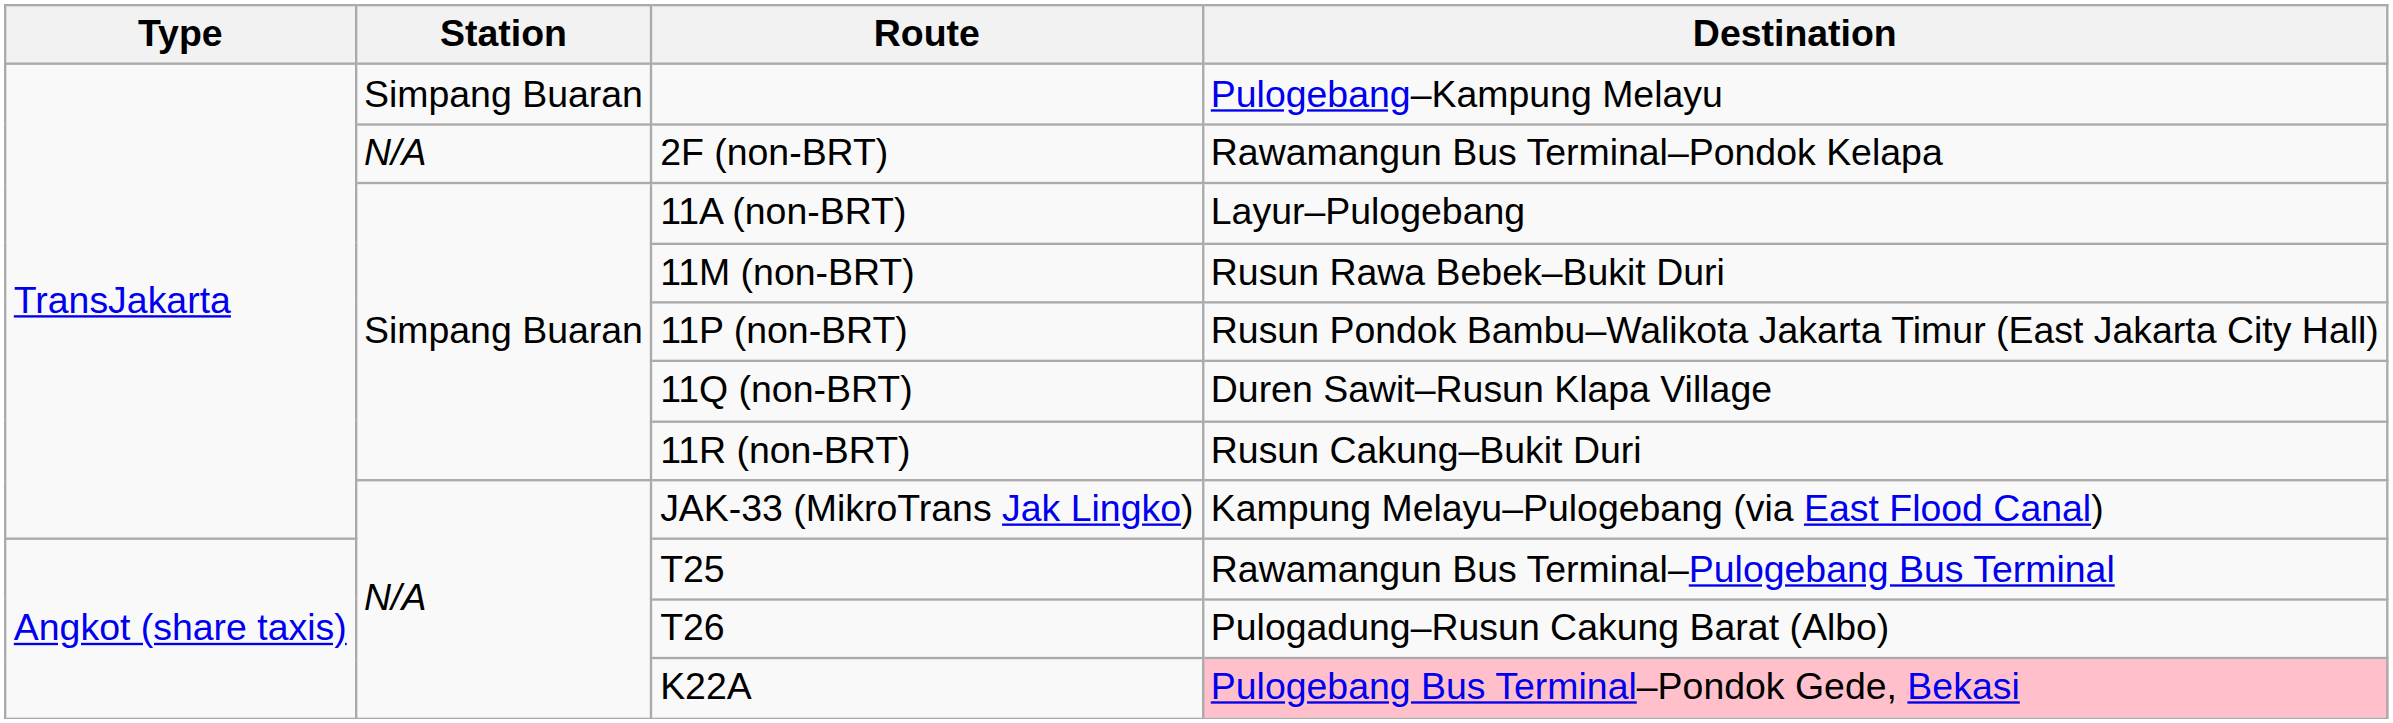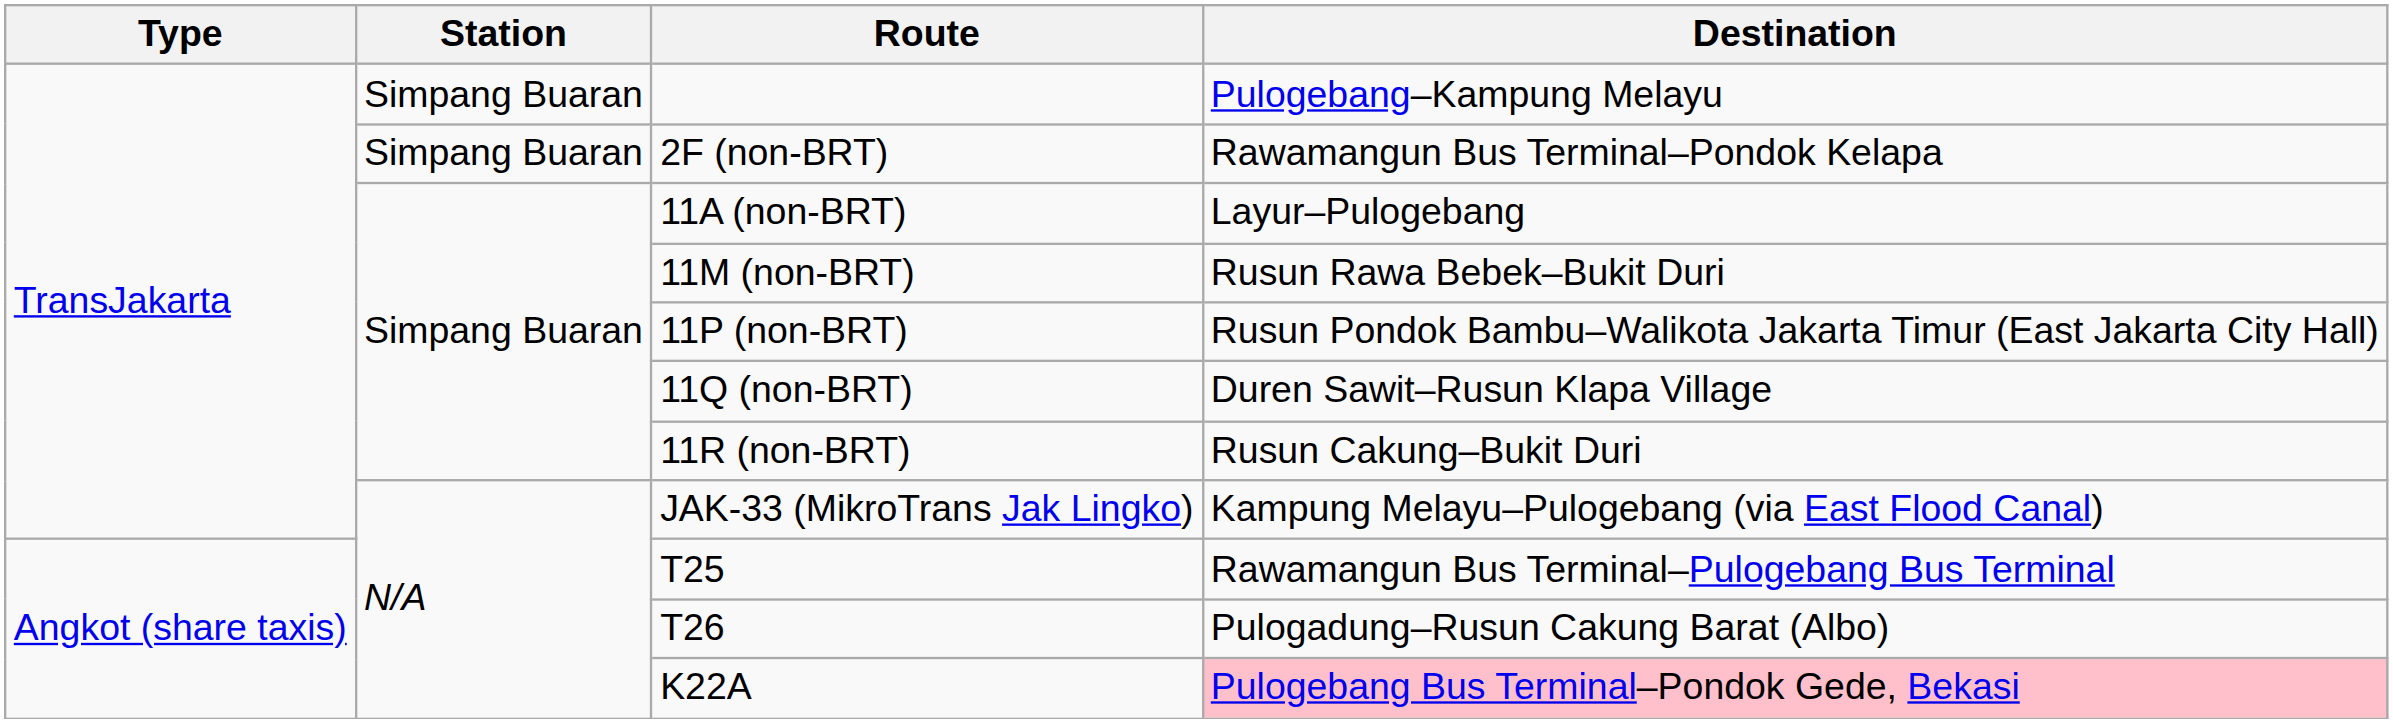2F (non-BRT) | Station: N/A -> Simpang Buaran
